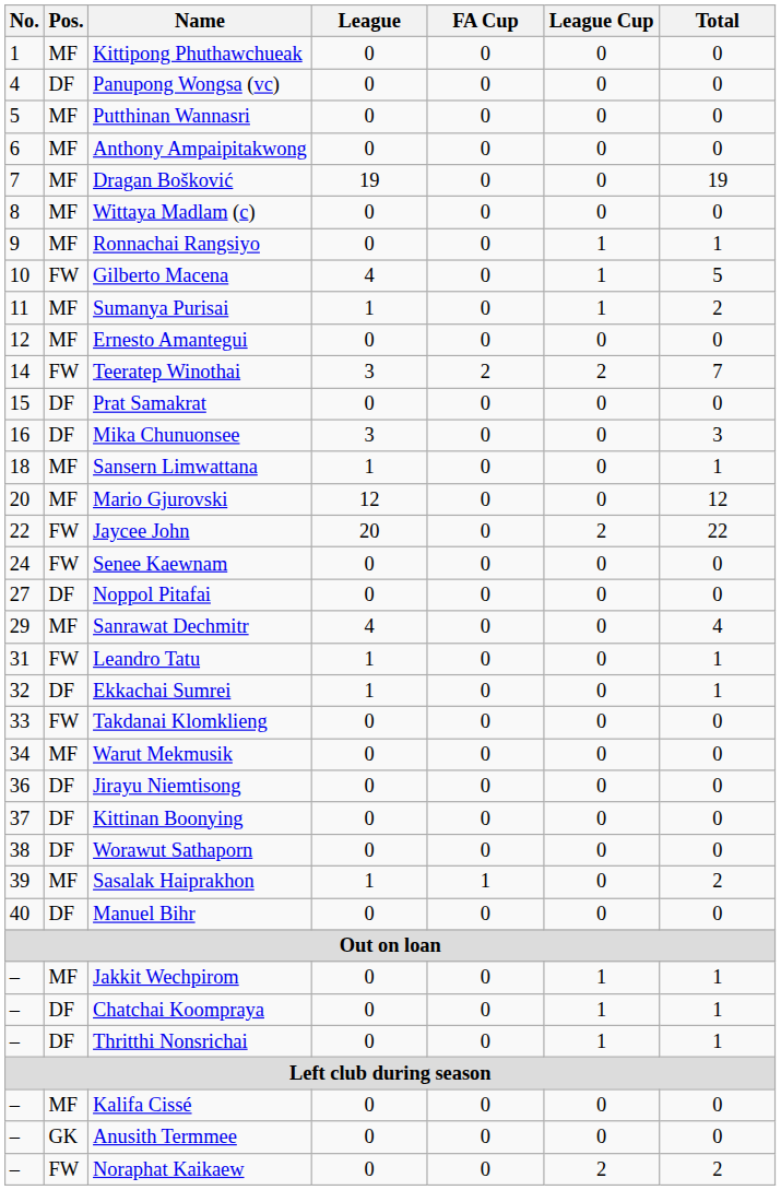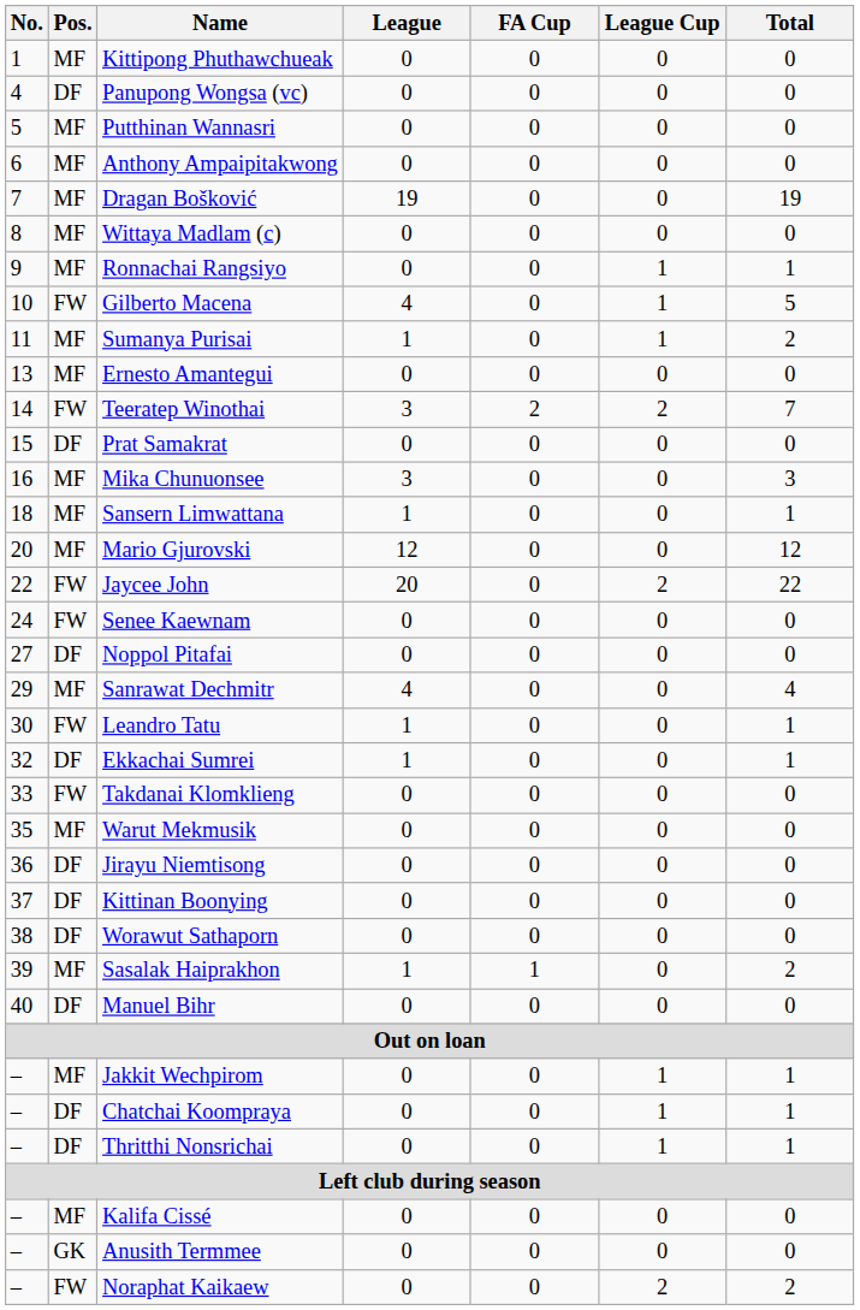Ernesto Amantegui | No.: 12 -> 13
Mika Chunuonsee | Pos.: DF -> MF
Leandro Tatu | No.: 31 -> 30
Warut Mekmusik | No.: 34 -> 35
